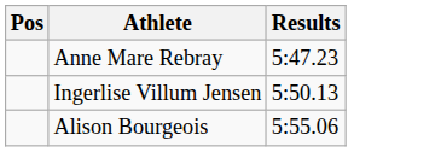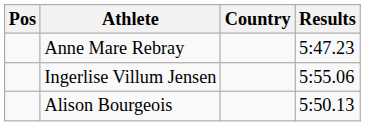+ column: Country
Ingerlise Villum Jensen | Results: 5:50.13 -> 5:55.06
Alison Bourgeois | Results: 5:55.06 -> 5:50.13
